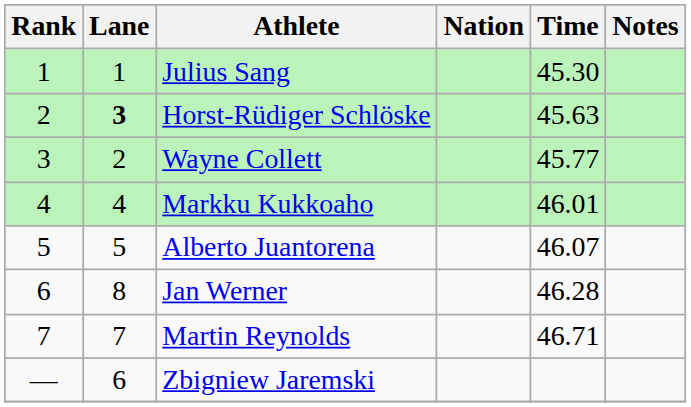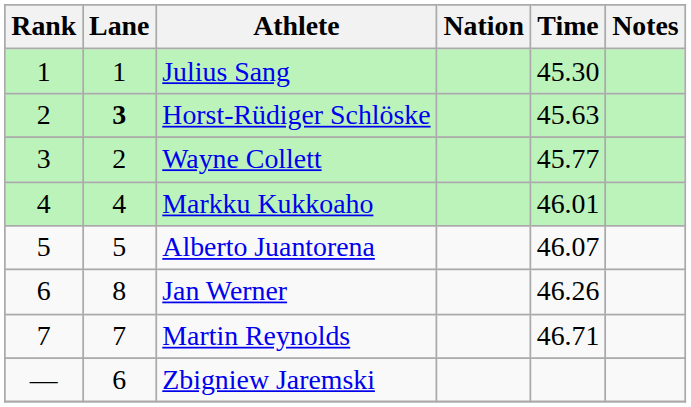Jan Werner | Time: 46.28 -> 46.26
